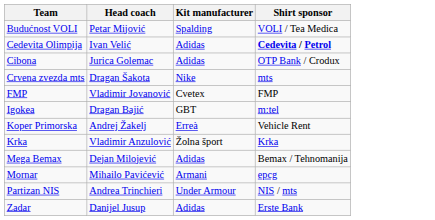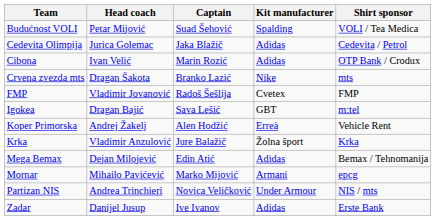+ column: Captain | Suad Šehović | Jaka Blažič | Marin Rozić | Branko Lazić | Radoš Šešlija | Sava Lešić | Alen Hodžić | Jure Balažič | Edin Atić | Marko Mijović | Novica Veličković | Ive Ivanov
Cedevita Olimpija | Head coach: Ivan Velić -> Jurica Golemac
Cedevita Olimpija | Shirt sponsor: bold -> normal
Cibona | Head coach: Jurica Golemac -> Ivan Velić
